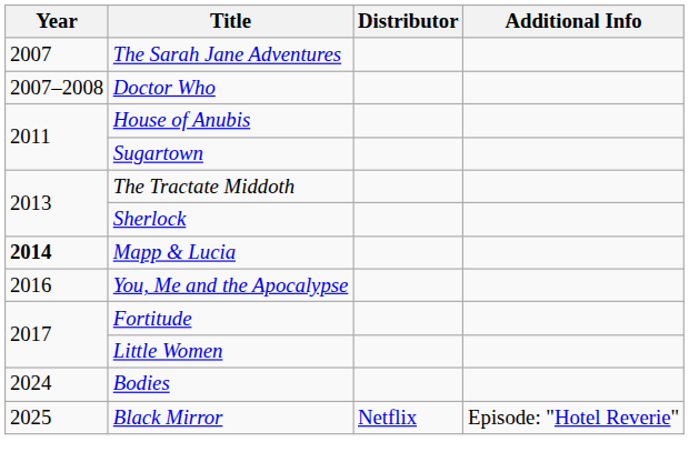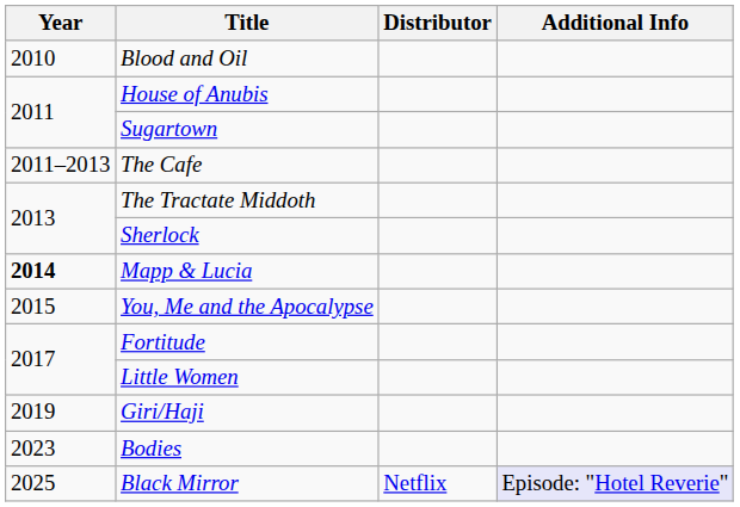- row: 2007 | The Sarah Jane Adventures
- row: 2007–2008 | Doctor Who
+ row: 2010 | Blood and Oil
+ row: 2011–2013 | The Cafe
You, Me and the Apocalypse | Year: 2016 -> 2015
+ row: 2019 | Giri/Haji
Bodies | Year: 2024 -> 2023
Black Mirror | Additional Info: no background -> lavender background
